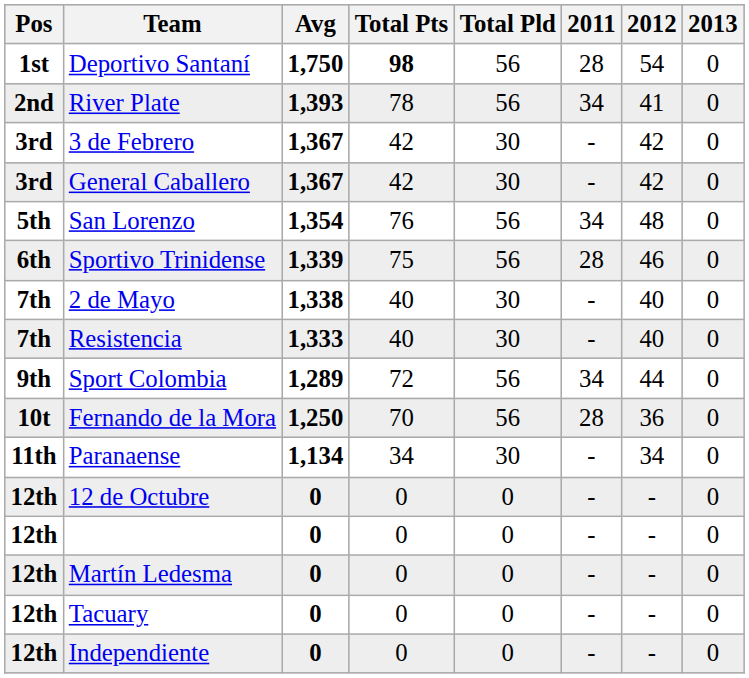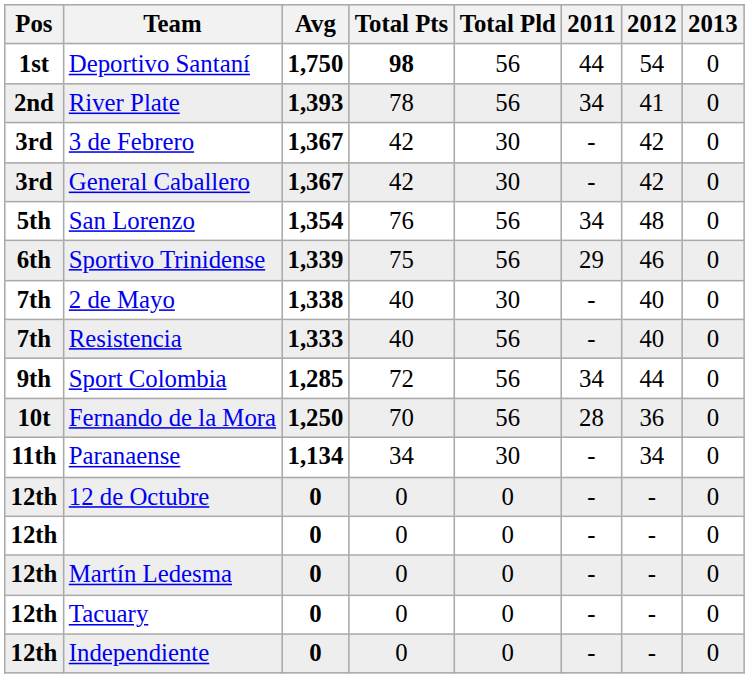Deportivo Santaní | 2011: 28 -> 44
Sportivo Trinidense | 2011: 28 -> 29
Resistencia | Total Pld: 30 -> 56
Sport Colombia | Avg: 1,289 -> 1,285
